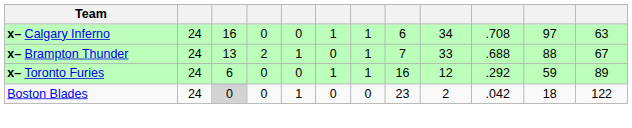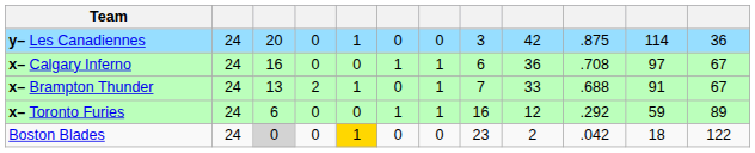+ row: y– Les Canadiennes | 24 | 20 | 0 | 1 | 0 | 0 | 3 | 42 | .875 | 114 | 36
x– Calgary Inferno | column 9: 34 -> 36
x– Calgary Inferno | column 12: 63 -> 67
x– Brampton Thunder | column 11: 88 -> 91
Boston Blades | column 5: no background -> gold background
